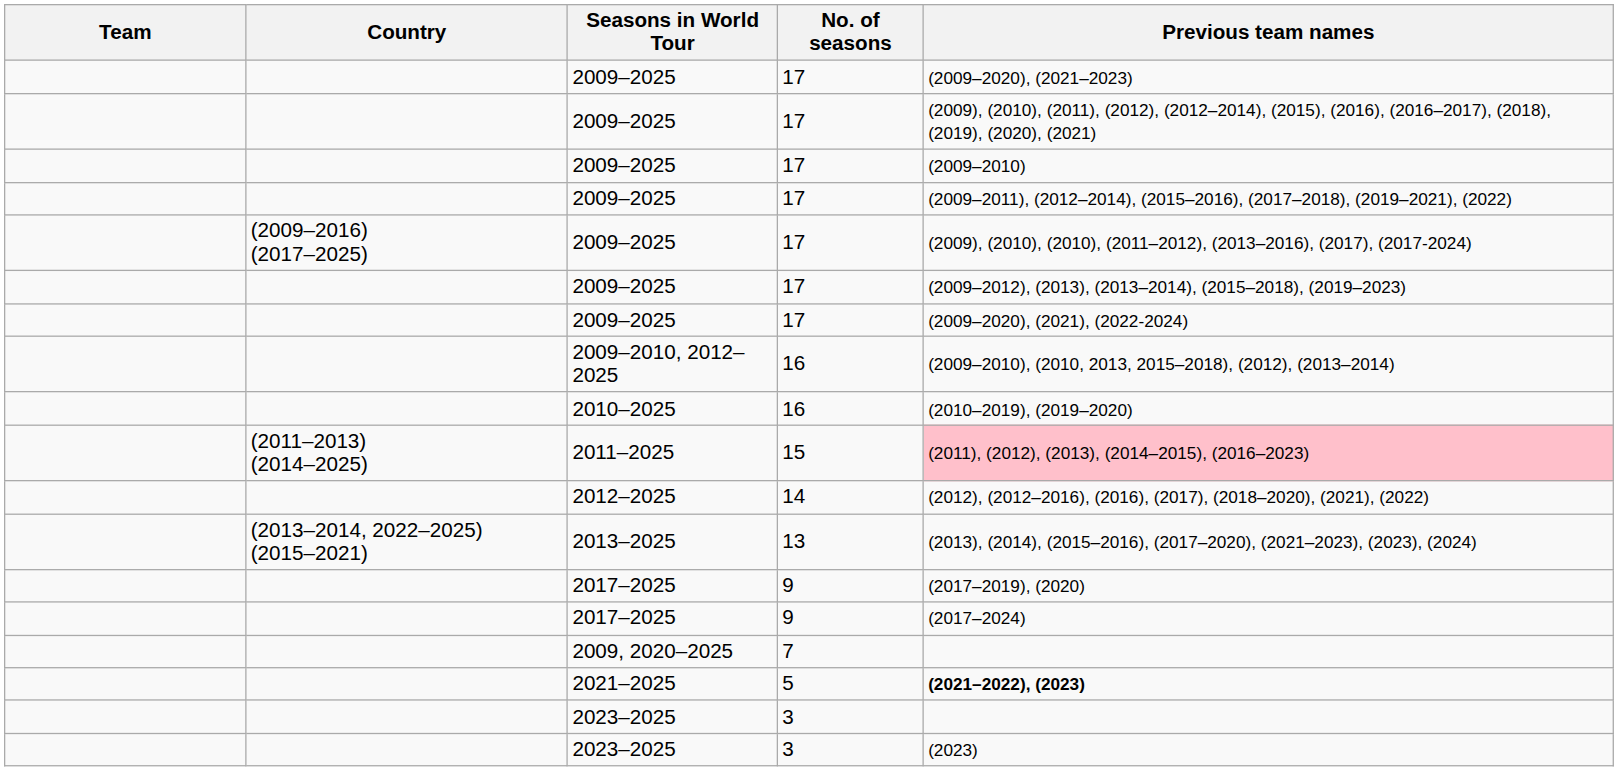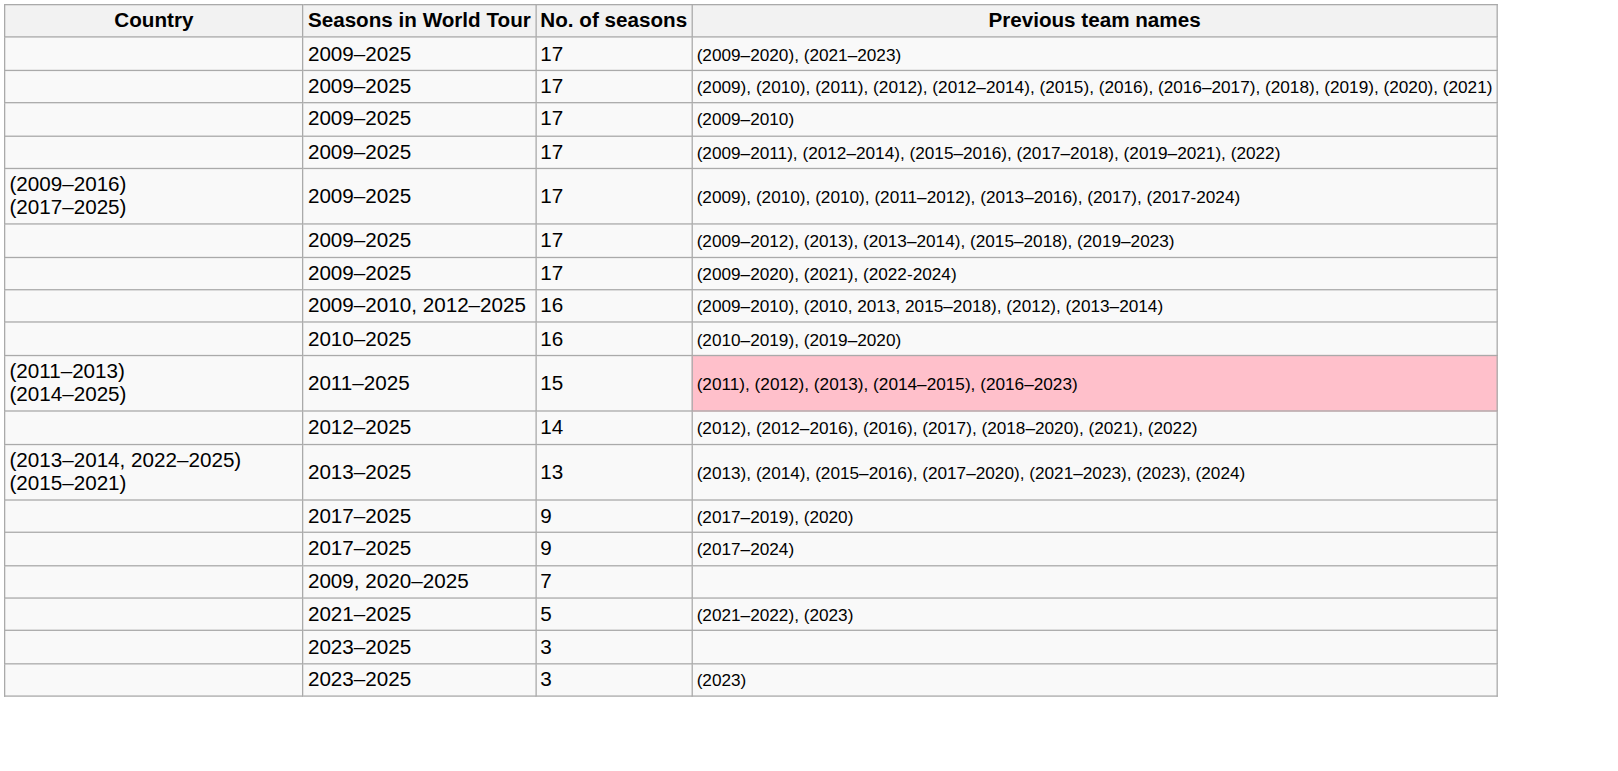- column: Team
2021–2025 | Previous team names: bold -> normal
